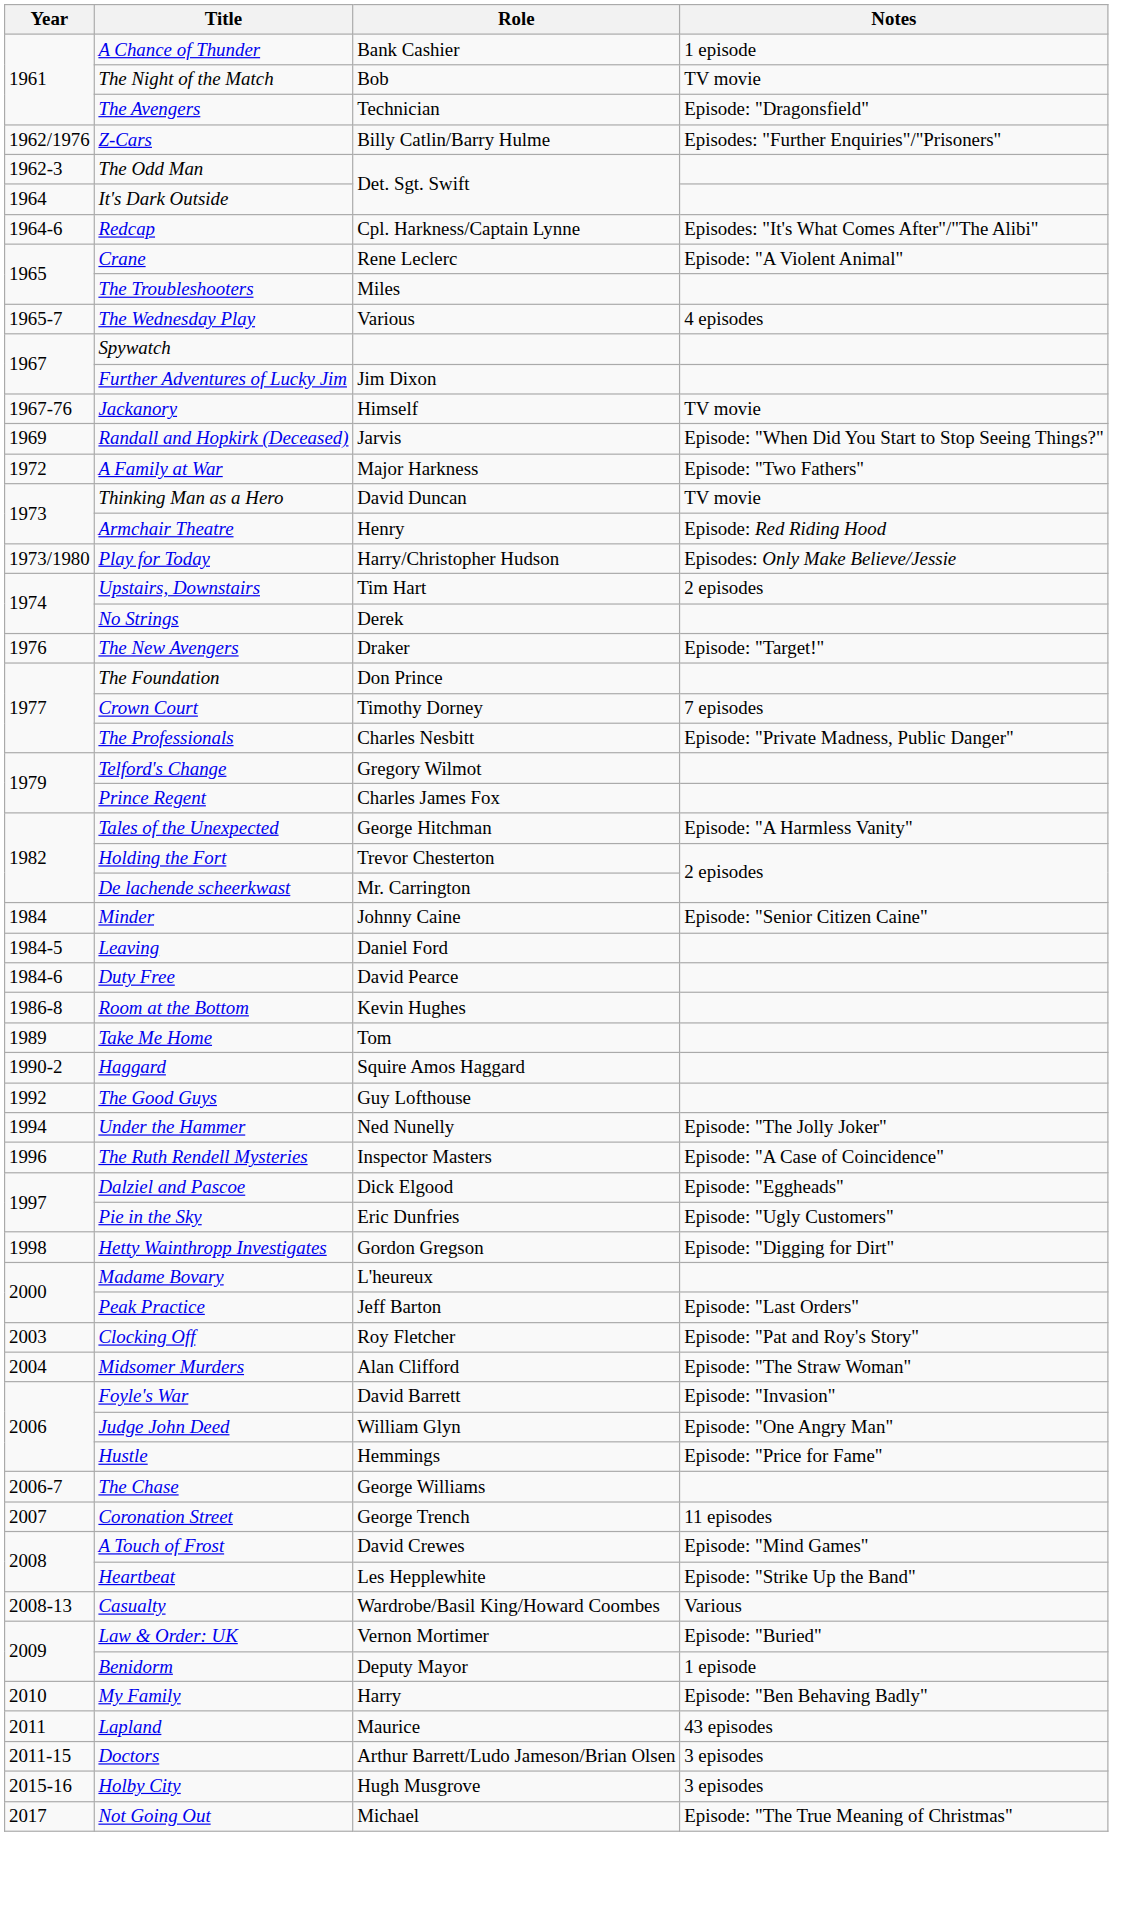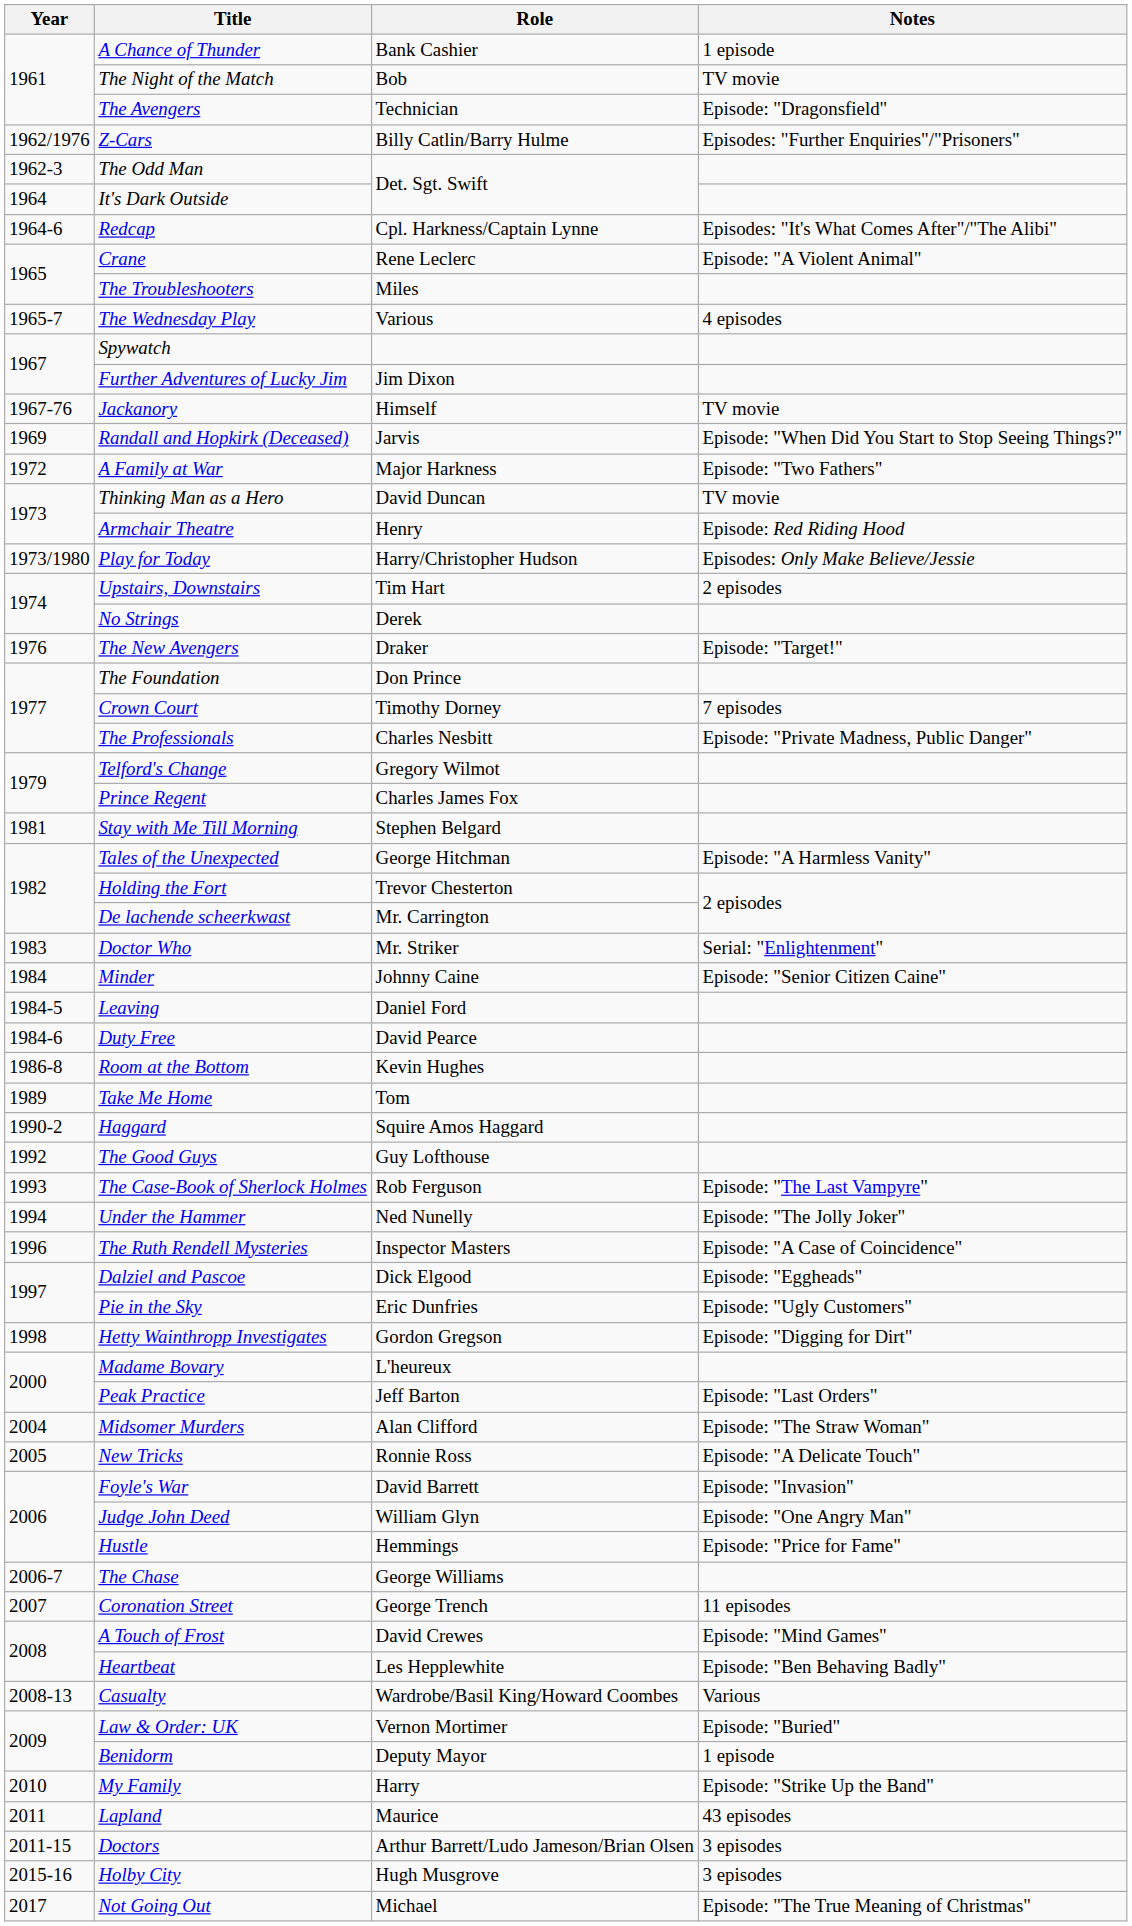+ row: 1981 | Stay with Me Till Morning | Stephen Belgard
+ row: 1983 | Doctor Who | Mr. Striker | Serial: "Enlightenment"
+ row: 1993 | The Case-Book of Sherlock Holmes | Rob Ferguson | Episode: "The Last Vampyre"
- row: 2003 | Clocking Off | Roy Fletcher | Episode: "Pat and Roy's Story"
+ row: 2005 | New Tricks | Ronnie Ross | Episode: "A Delicate Touch"
Heartbeat | Notes: Episode: "Strike Up the Band" -> Episode: "Ben Behaving Badly"
My Family | Notes: Episode: "Ben Behaving Badly" -> Episode: "Strike Up the Band"
